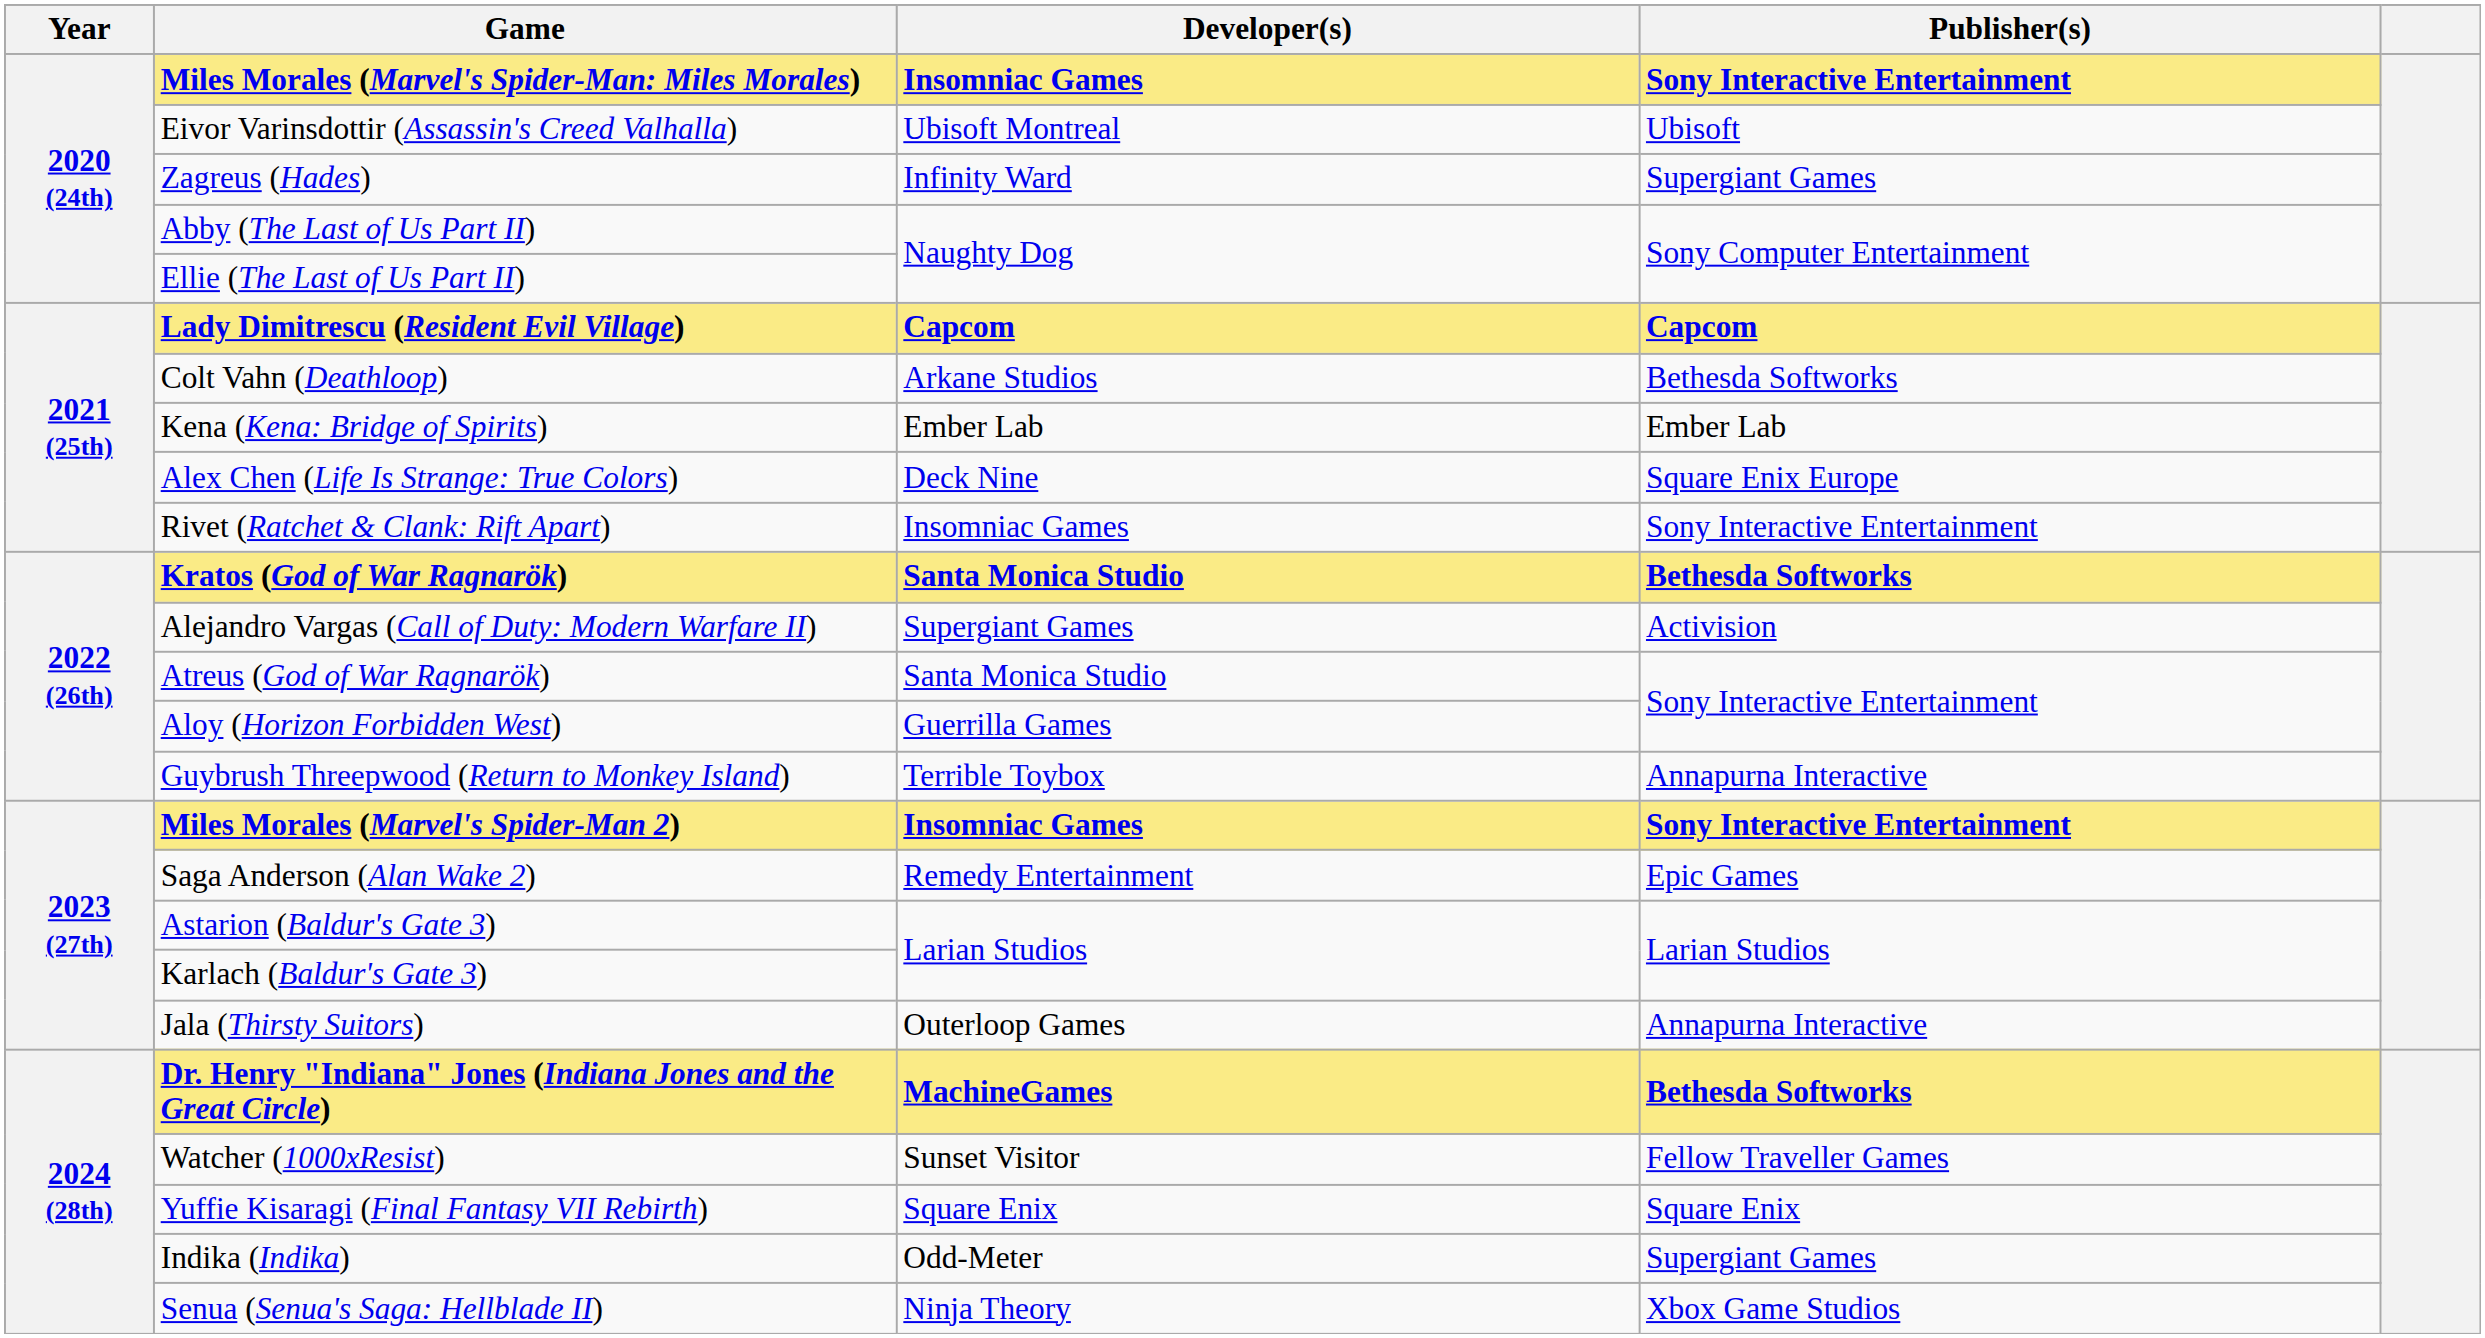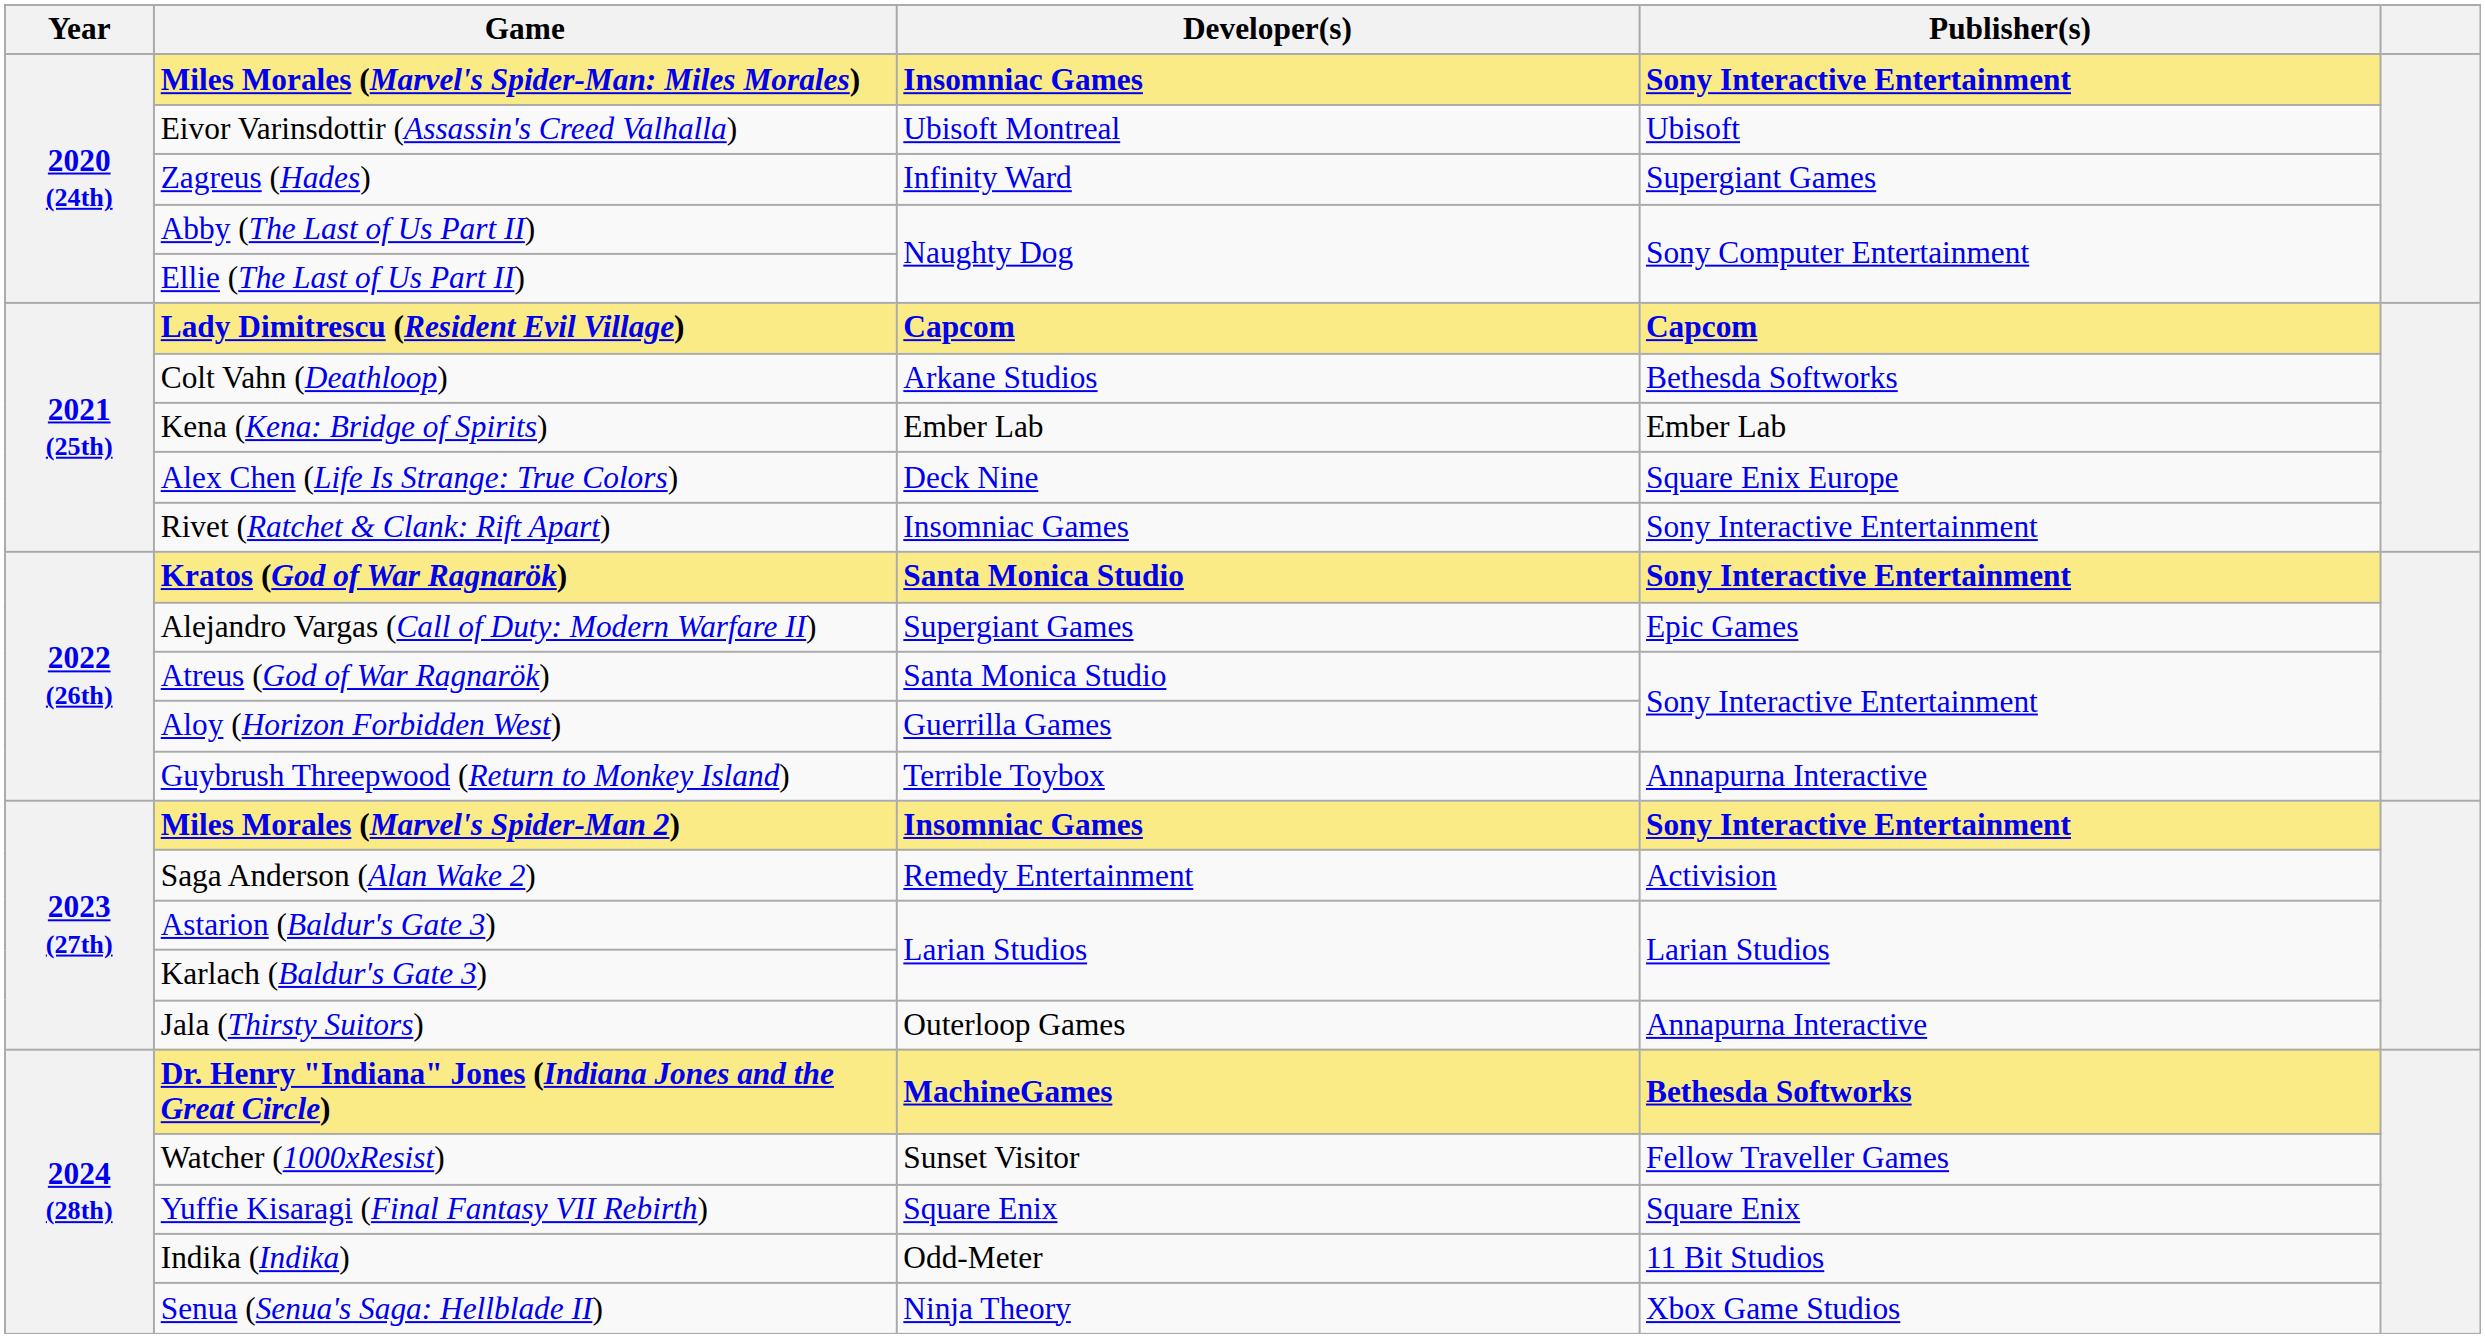Kratos (God of War Ragnarök) | Publisher(s): Bethesda Softworks -> Sony Interactive Entertainment
Alejandro Vargas (Call of Duty: Modern Warfare II) | Publisher(s): Activision -> Epic Games
Saga Anderson (Alan Wake 2) | Publisher(s): Epic Games -> Activision
Indika (Indika) | Publisher(s): Supergiant Games -> 11 Bit Studios
